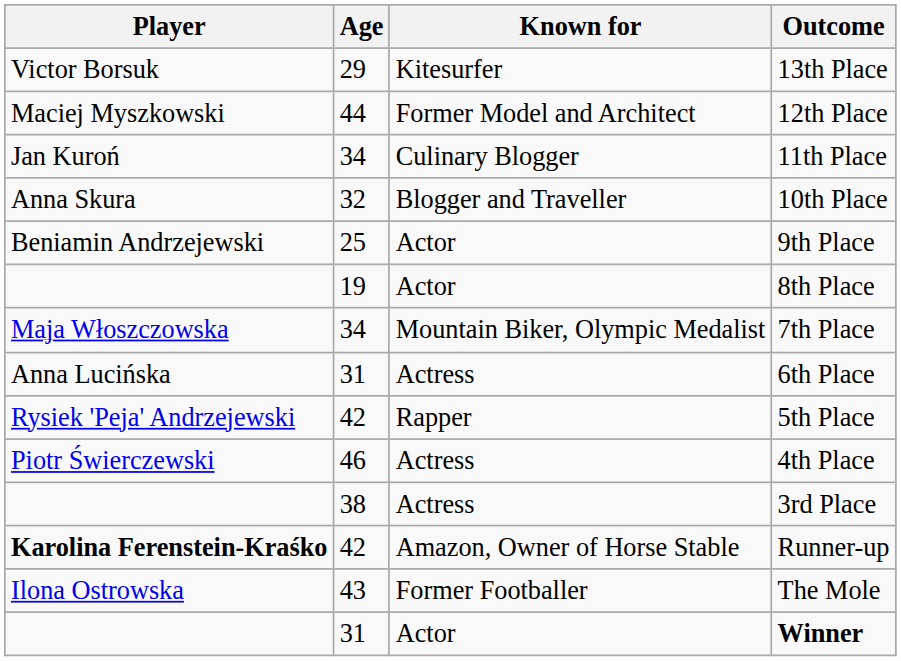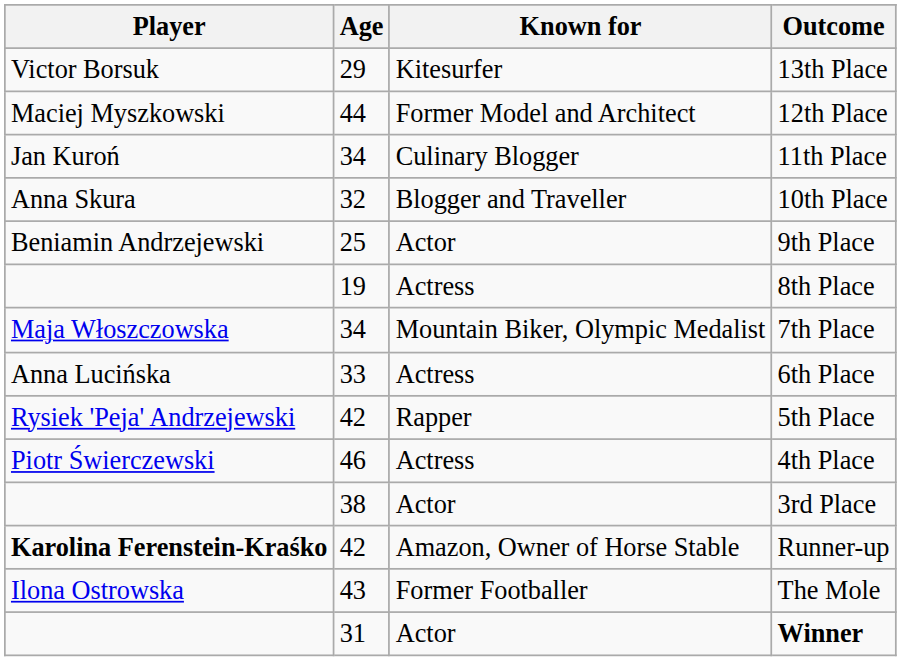8th Place | Known for: Actor -> Actress
6th Place | Age: 31 -> 33
3rd Place | Known for: Actress -> Actor
